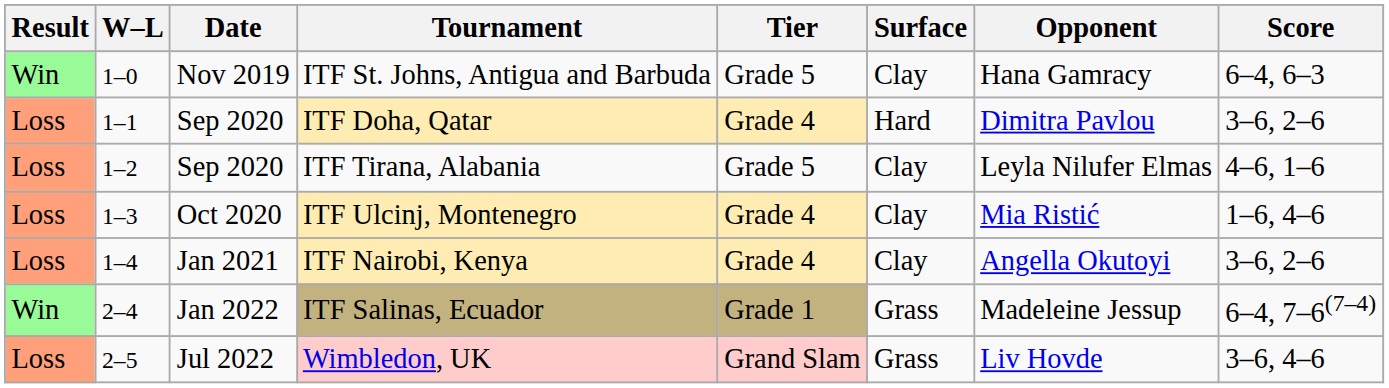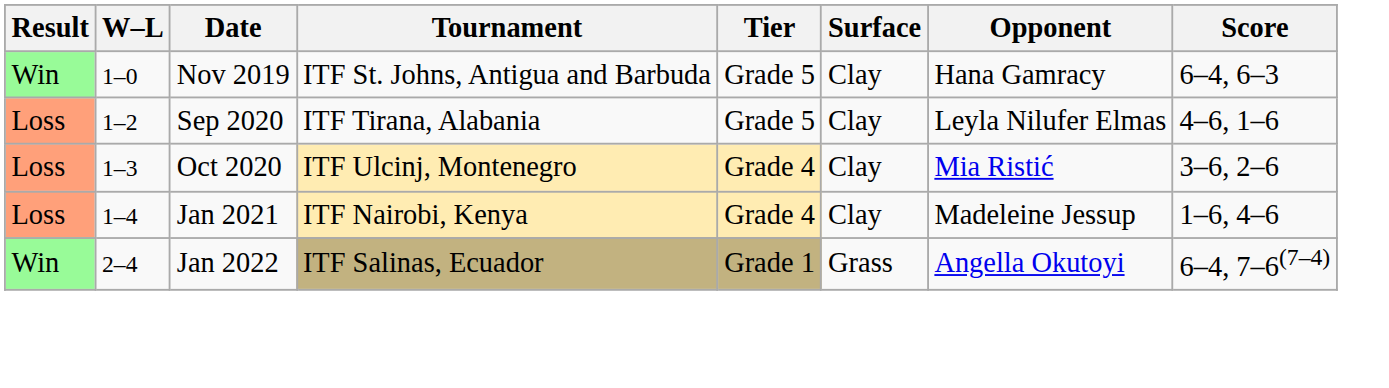- row: Loss | 1–1 | Sep 2020 | ITF Doha, Qatar | Grade 4 | Hard | Dimitra Pavlou | 3–6, 2–6
ITF Ulcinj, Montenegro | Score: 1–6, 4–6 -> 3–6, 2–6
ITF Nairobi, Kenya | Opponent: Angella Okutoyi -> Madeleine Jessup
ITF Nairobi, Kenya | Score: 3–6, 2–6 -> 1–6, 4–6
ITF Salinas, Ecuador | Opponent: Madeleine Jessup -> Angella Okutoyi
- row: Loss | 2–5 | Jul 2022 | Wimbledon, UK | Grand Slam | Grass | Liv Hovde | 3–6, 4–6
